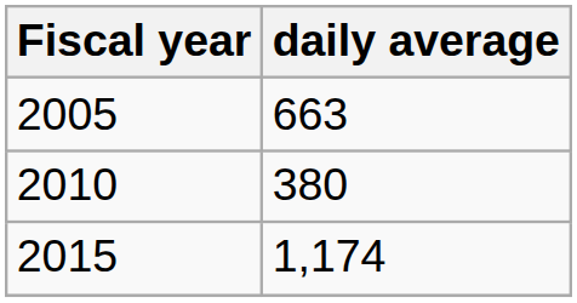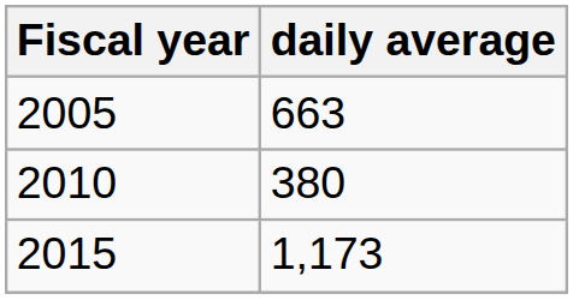2015 | daily average: 1,174 -> 1,173
